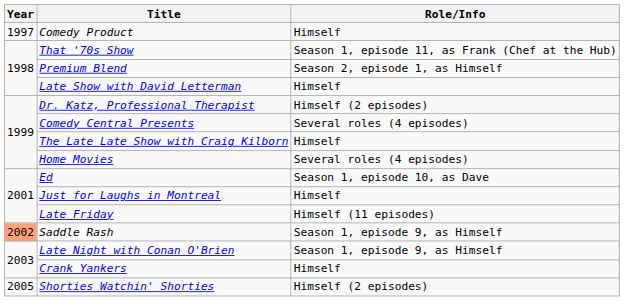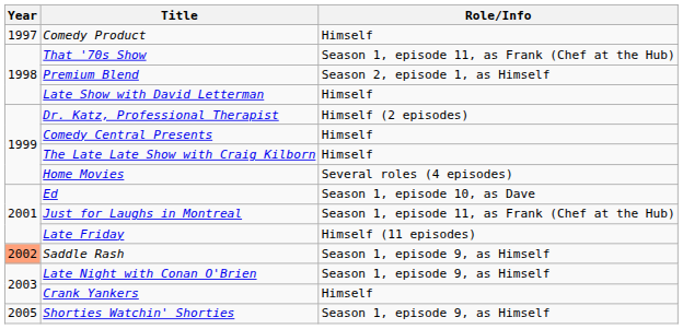Comedy Central Presents | Role/Info: Several roles (4 episodes) -> Himself
Just for Laughs in Montreal | Role/Info: Himself -> Season 1, episode 11, as Frank (Chef at the Hub)
Shorties Watchin' Shorties | Role/Info: Himself (2 episodes) -> Season 1, episode 9, as Himself
